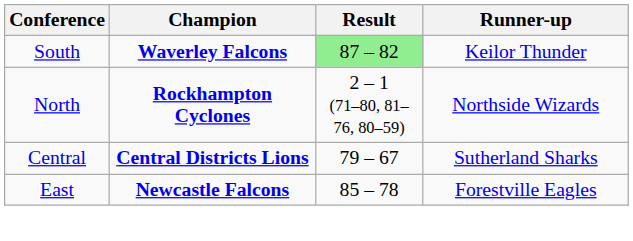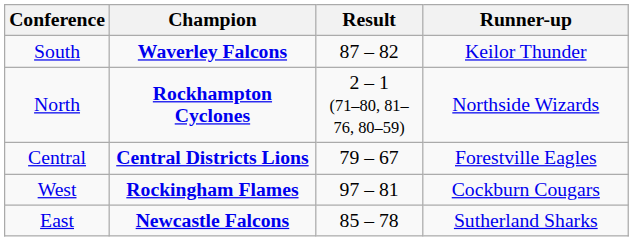South | Result: lightgreen background -> no background
Central | Runner-up: Sutherland Sharks -> Forestville Eagles
+ row: West | Rockingham Flames | 97 – 81 | Cockburn Cougars
East | Runner-up: Forestville Eagles -> Sutherland Sharks
